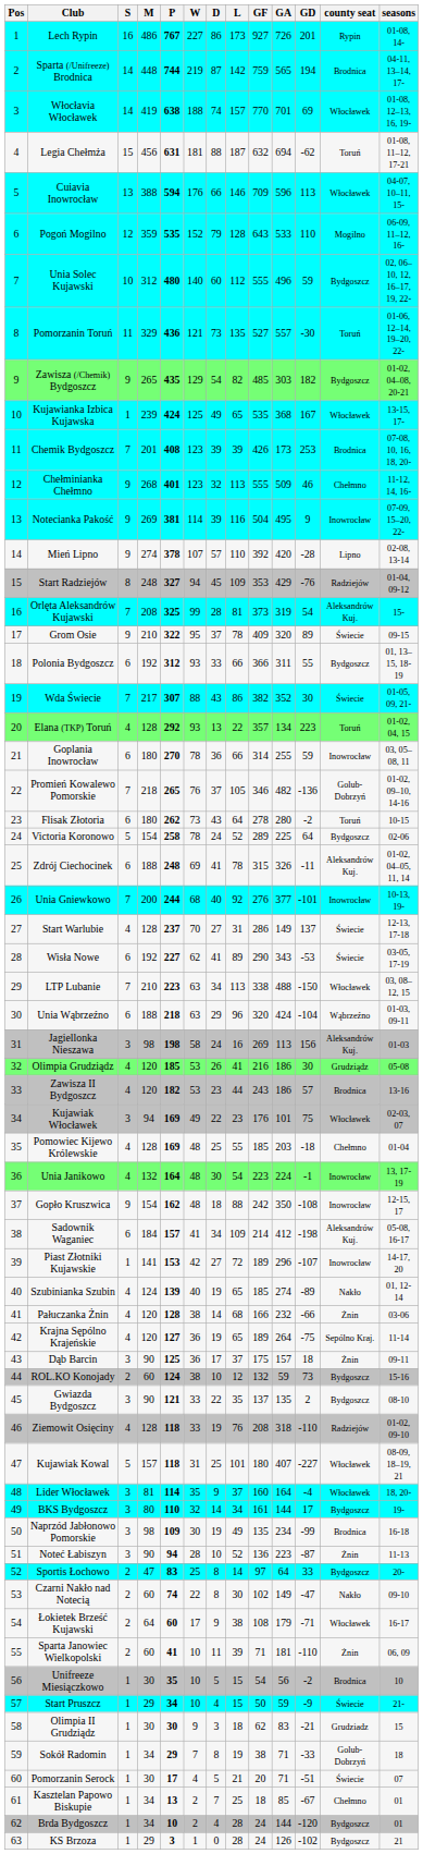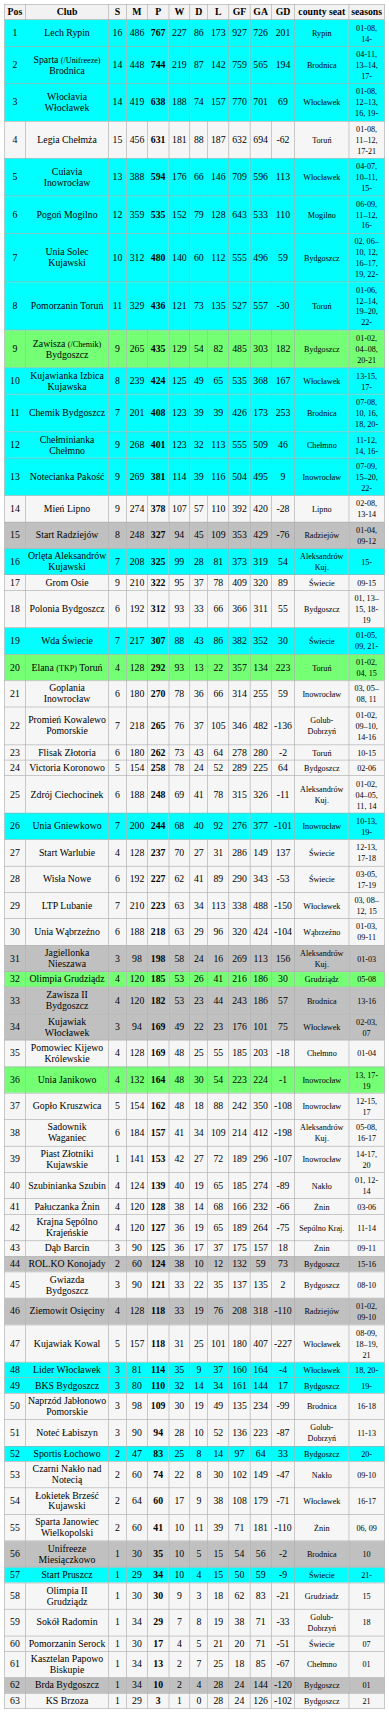Kujawianka Izbica Kujawska | S: 1 -> 8
Gopło Kruszwica | S: 9 -> 5
Noteć Łabiszyn | county seat: Żnin -> Golub-Dobrzyń
